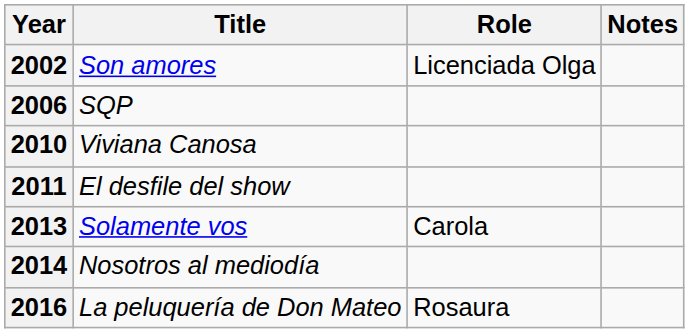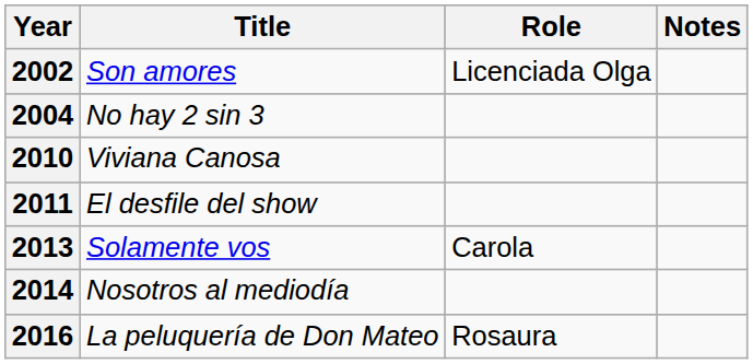+ row: 2004 | No hay 2 sin 3
- row: 2006 | SQP
